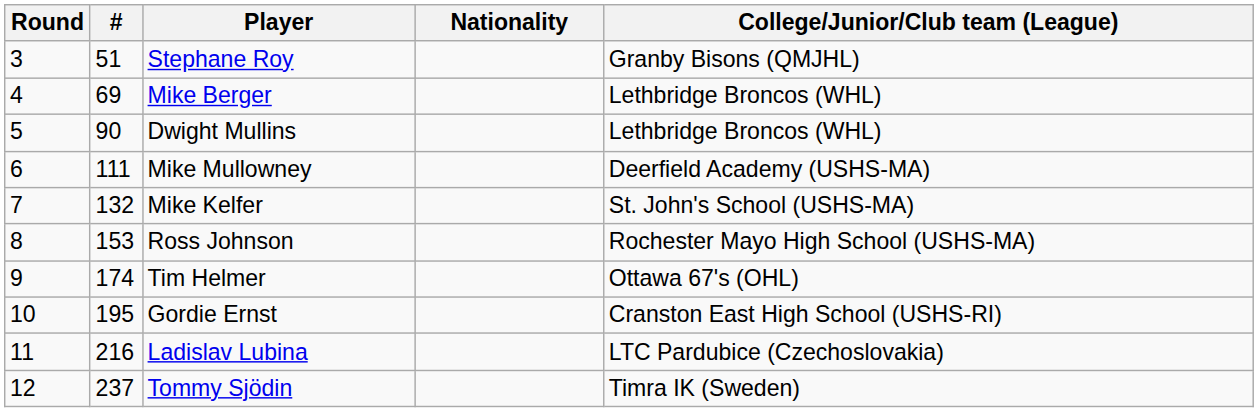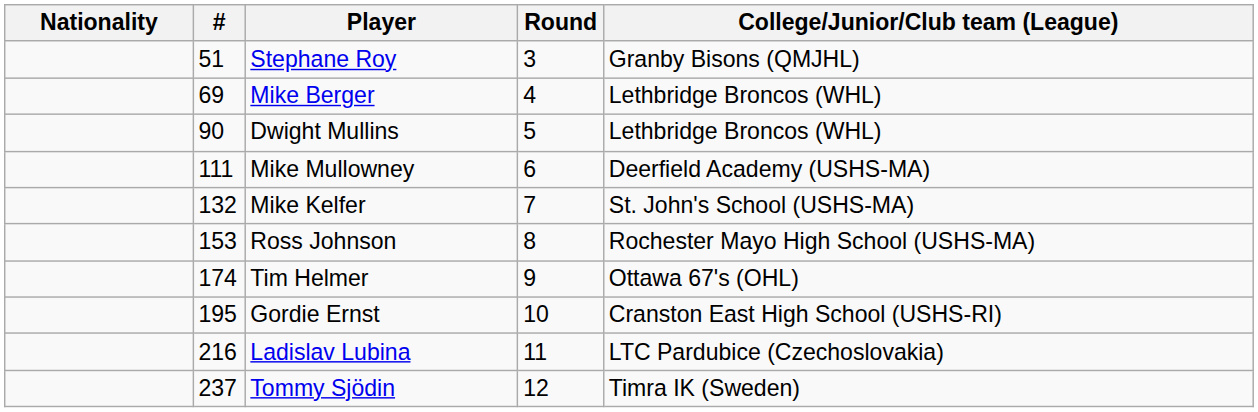columns swapped: Round <-> Nationality
